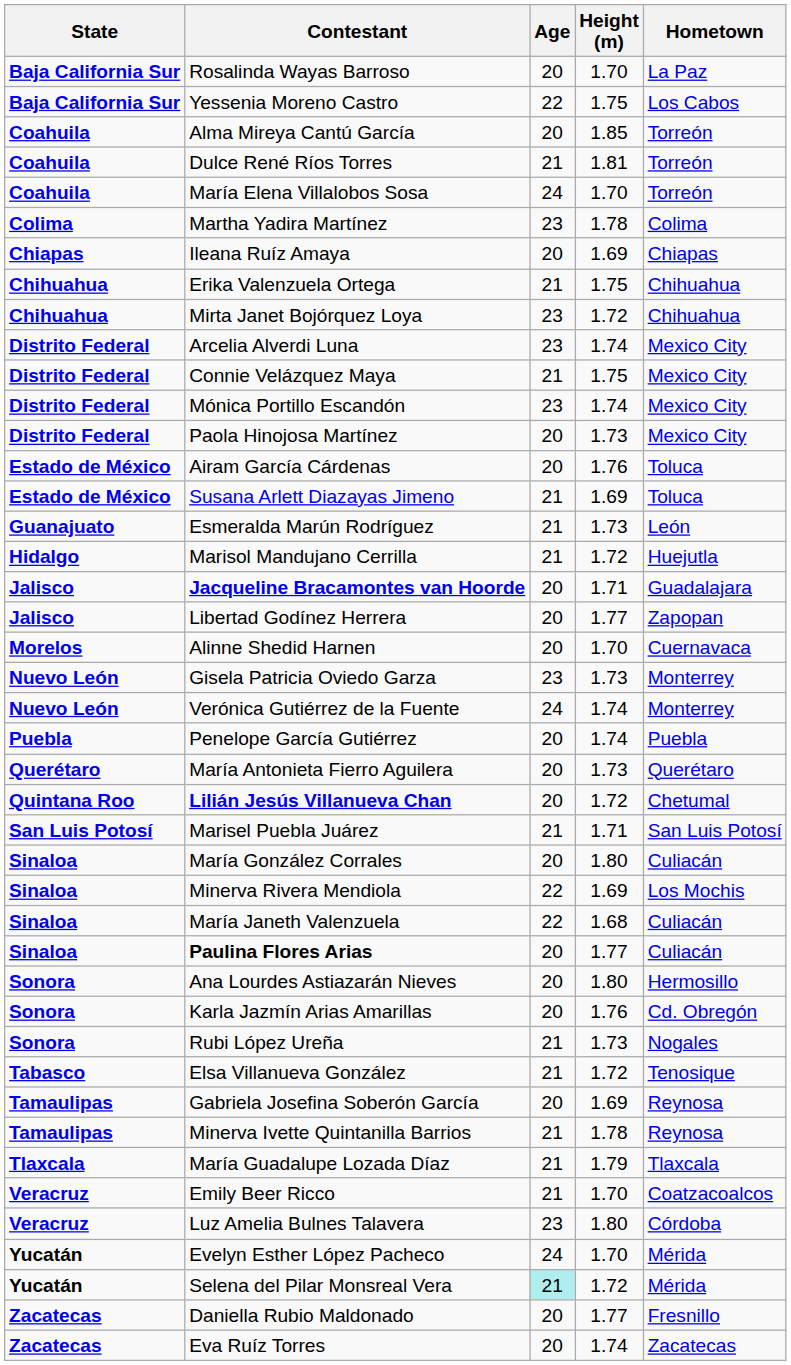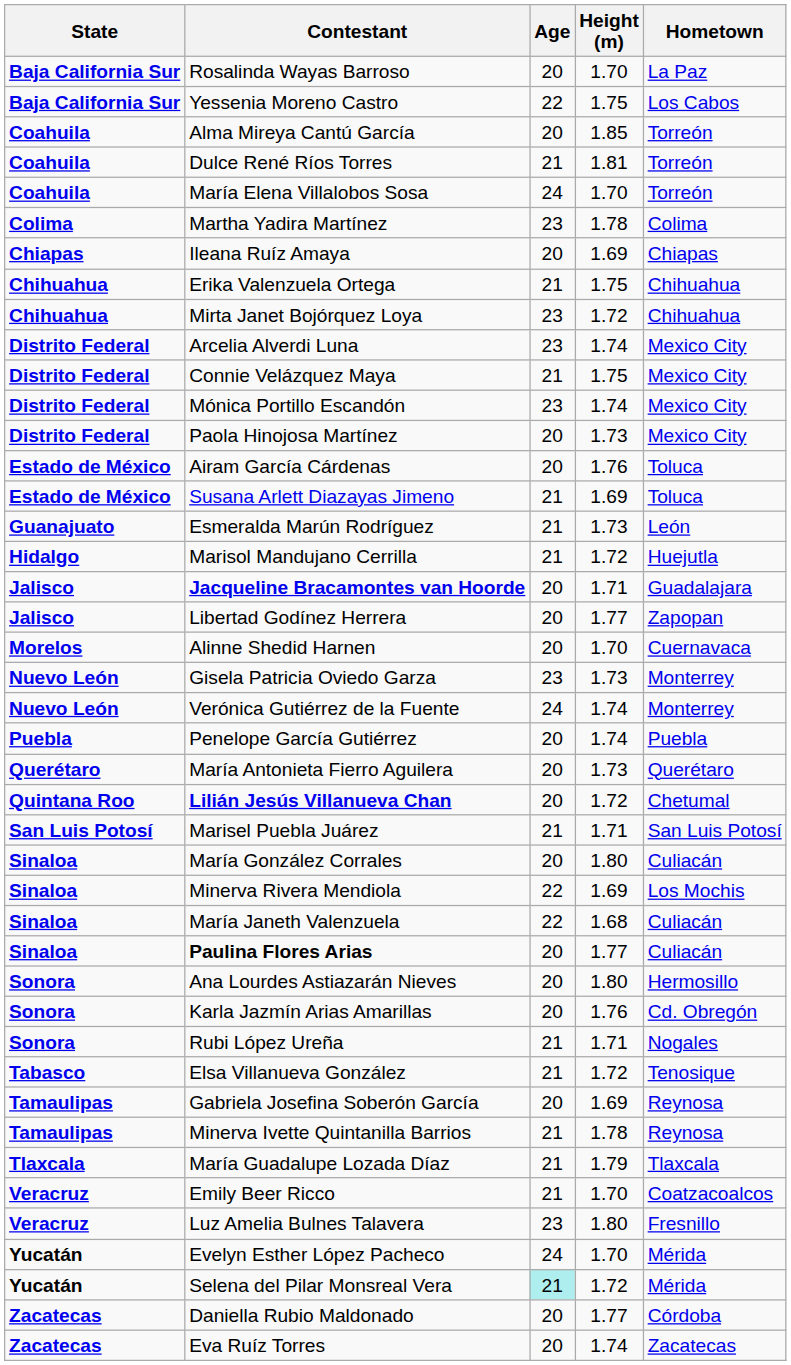Rubi López Ureña | Height (m): 1.73 -> 1.71
Luz Amelia Bulnes Talavera | Hometown: Córdoba -> Fresnillo
Daniella Rubio Maldonado | Hometown: Fresnillo -> Córdoba
